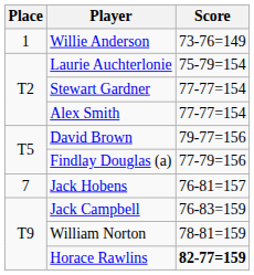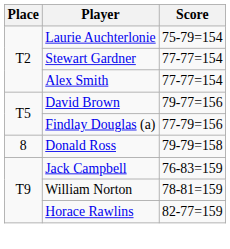- row: 1 | Willie Anderson | 73-76=149
- row: 7 | Jack Hobens | 76-81=157
+ row: 8 | Donald Ross | 79-79=158
Horace Rawlins | Score: bold -> normal
